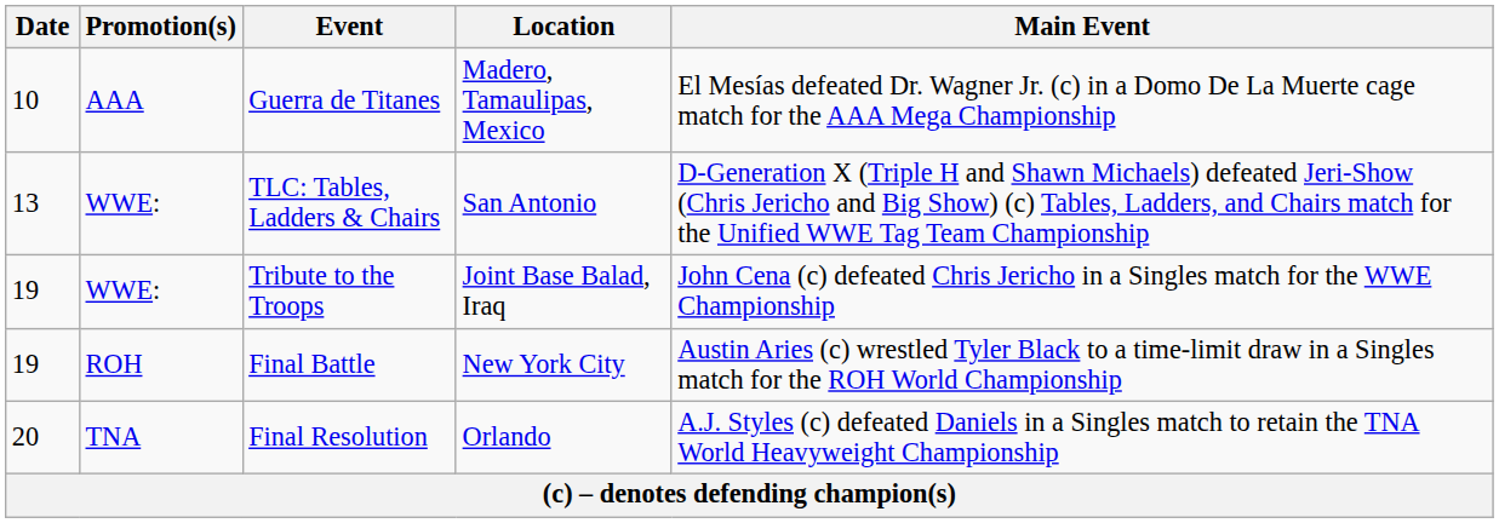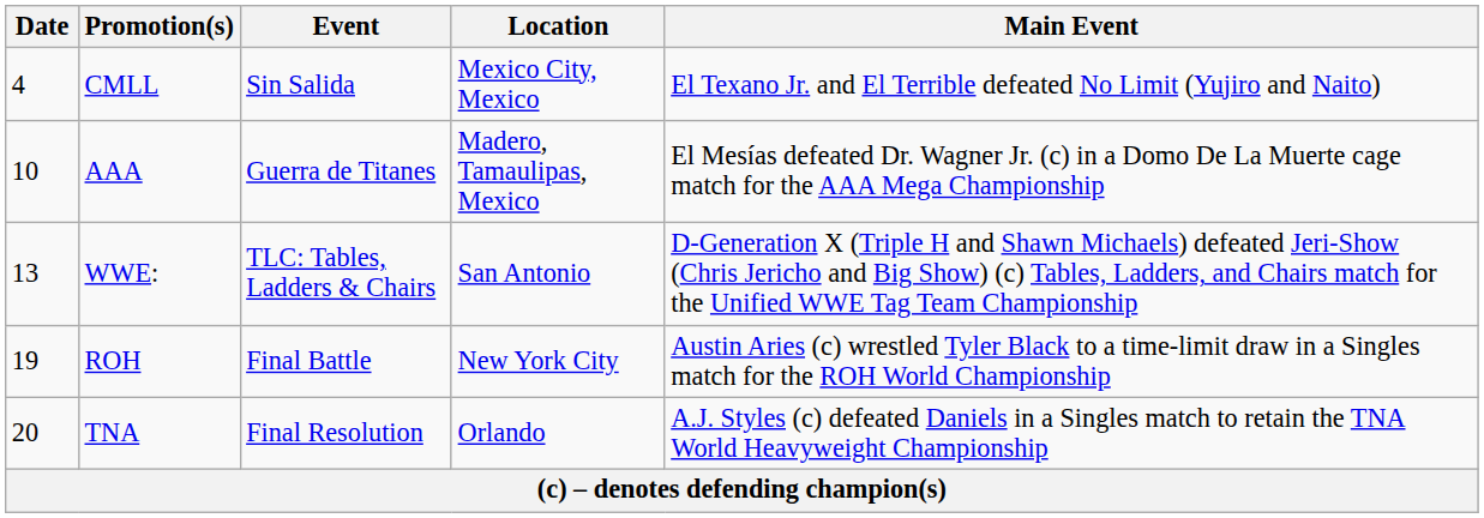+ row: 4 | CMLL | Sin Salida | Mexico City, Mexico | El Texano Jr. and El Terrible defeated No Limit (Yujiro and Naito)
- row: 19 | WWE: | Tribute to the Troops | Joint Base Balad, Iraq | John Cena (c) defeated Chris Jericho in a Singles match for the WWE Championship
